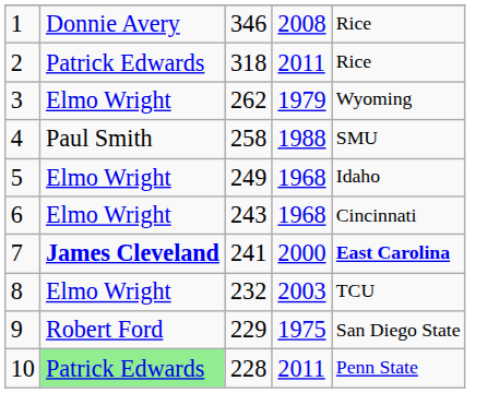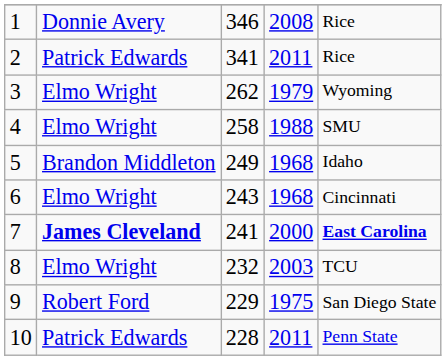2 | column 3: 318 -> 341
4 | column 2: Paul Smith -> Elmo Wright
5 | column 2: Elmo Wright -> Brandon Middleton
10 | column 2: lightgreen background -> no background
